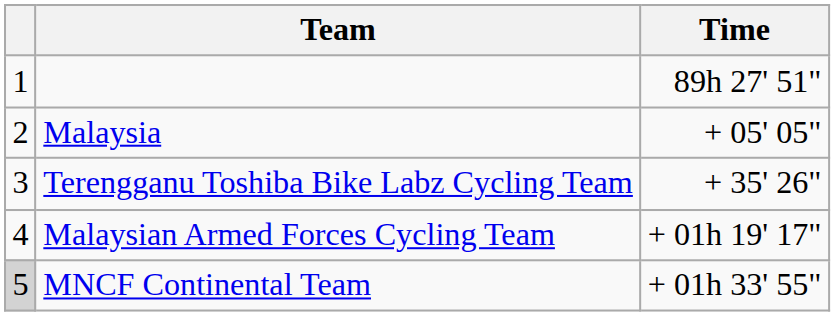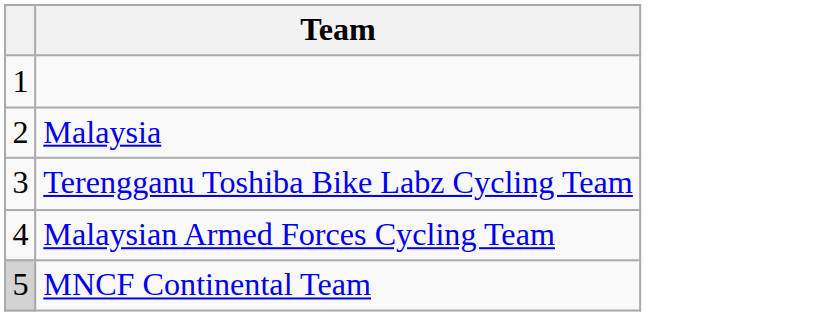- column: Time | 89h 27' 51" | + 05' 05" | + 35' 26" | + 01h 19' 17" | + 01h 33' 55"
